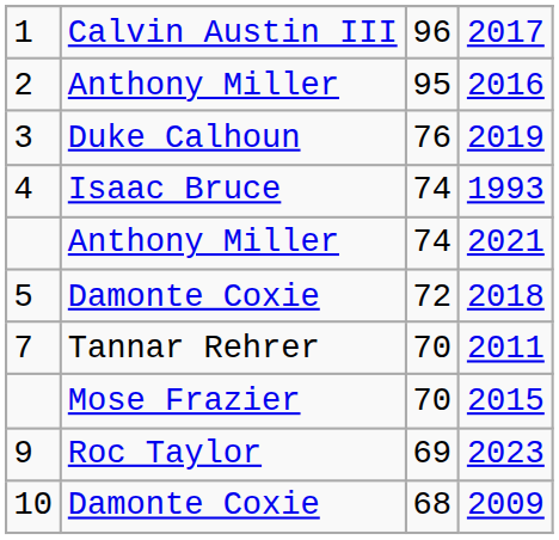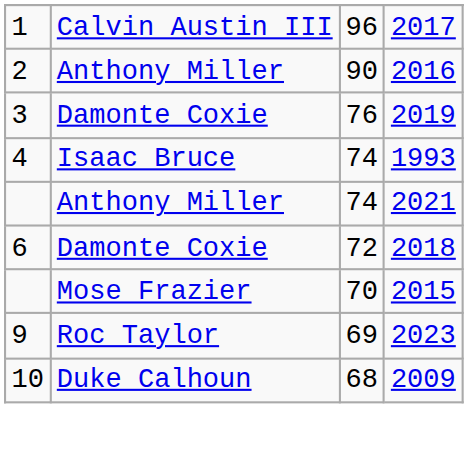2016 | column 3: 95 -> 90
2019 | column 2: Duke Calhoun -> Damonte Coxie
2018 | column 1: 5 -> 6
- row: 7 | Tannar Rehrer | 70 | 2011
2009 | column 2: Damonte Coxie -> Duke Calhoun
